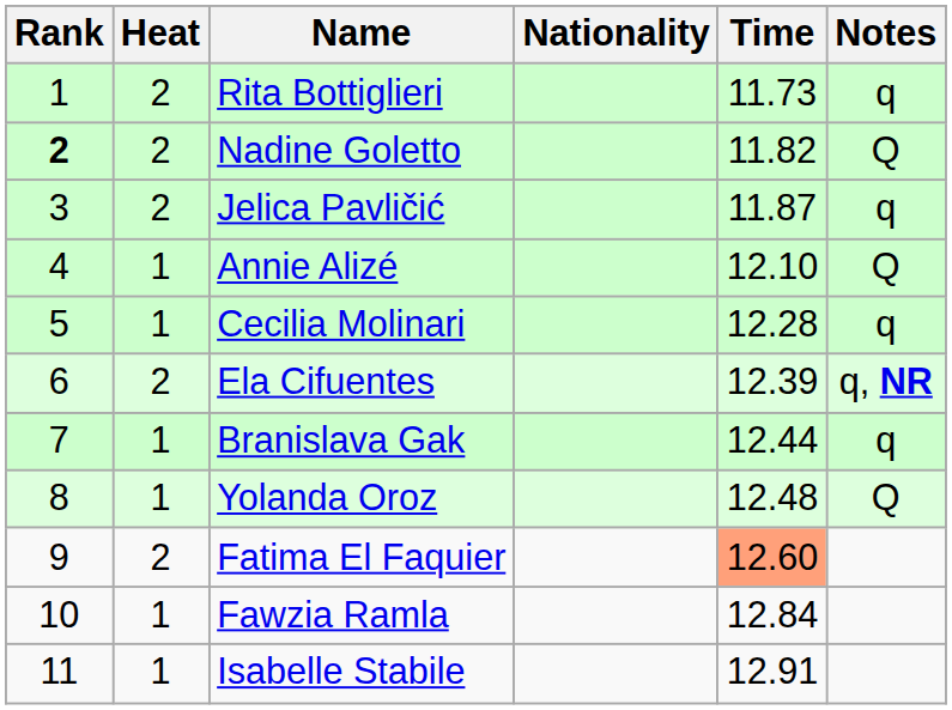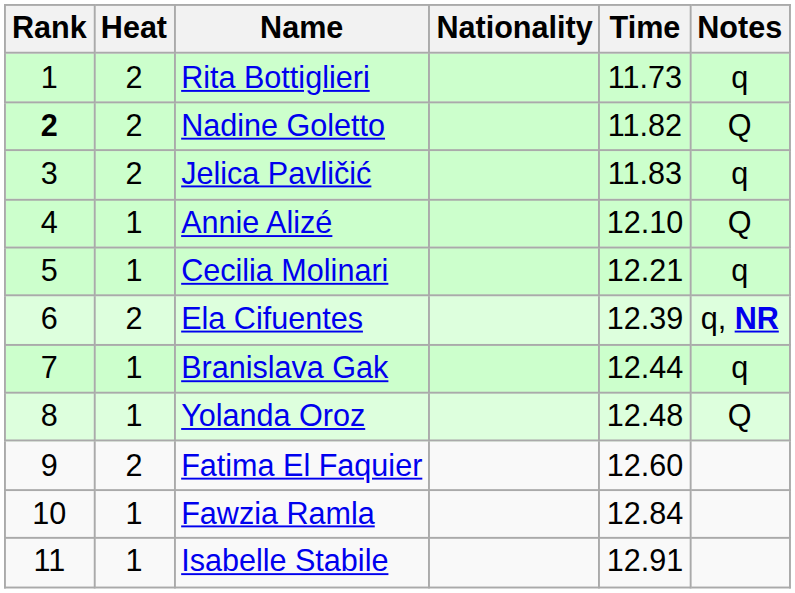Jelica Pavličić | Time: 11.87 -> 11.83
Cecilia Molinari | Time: 12.28 -> 12.21
Fatima El Faquier | Time: lightsalmon background -> no background
